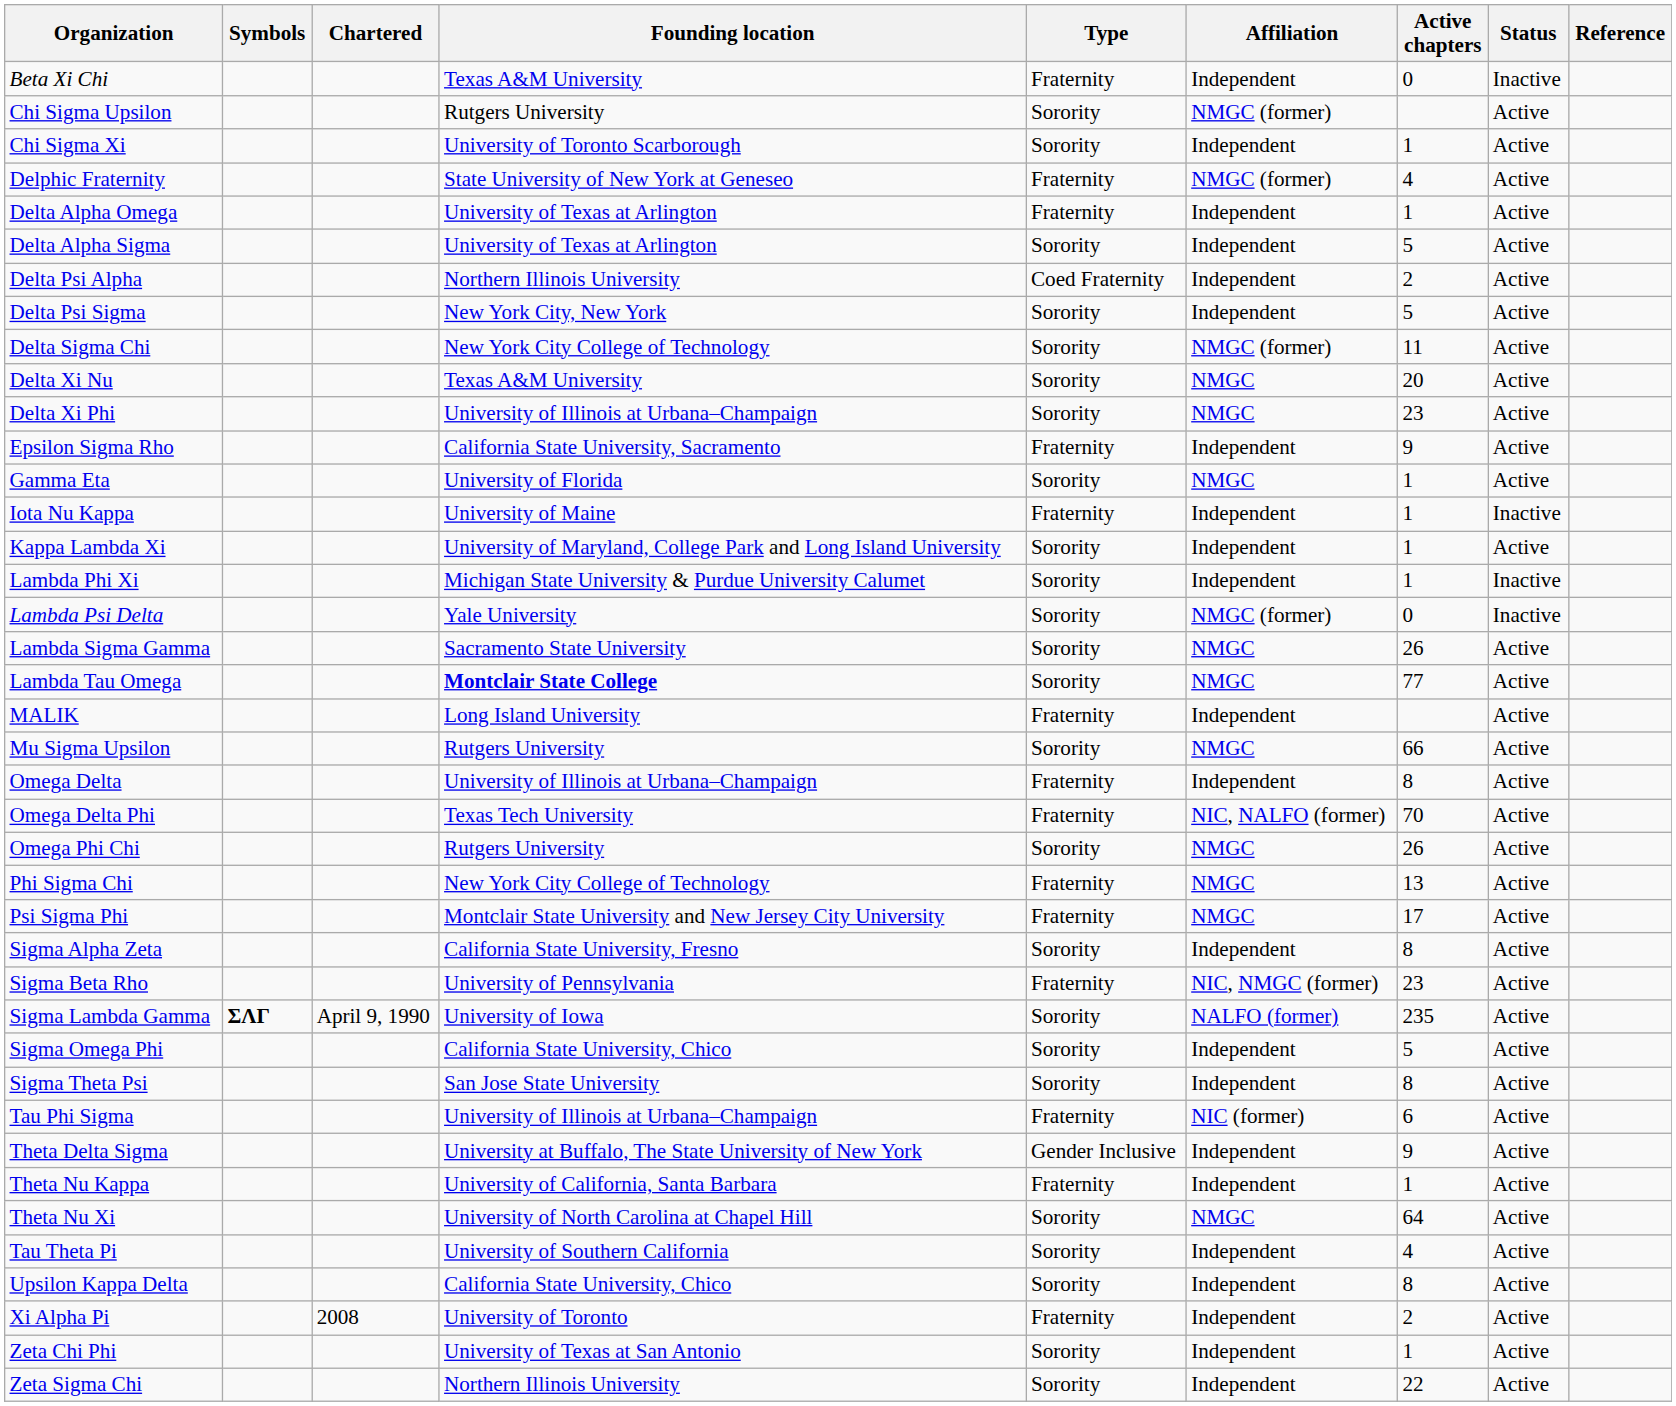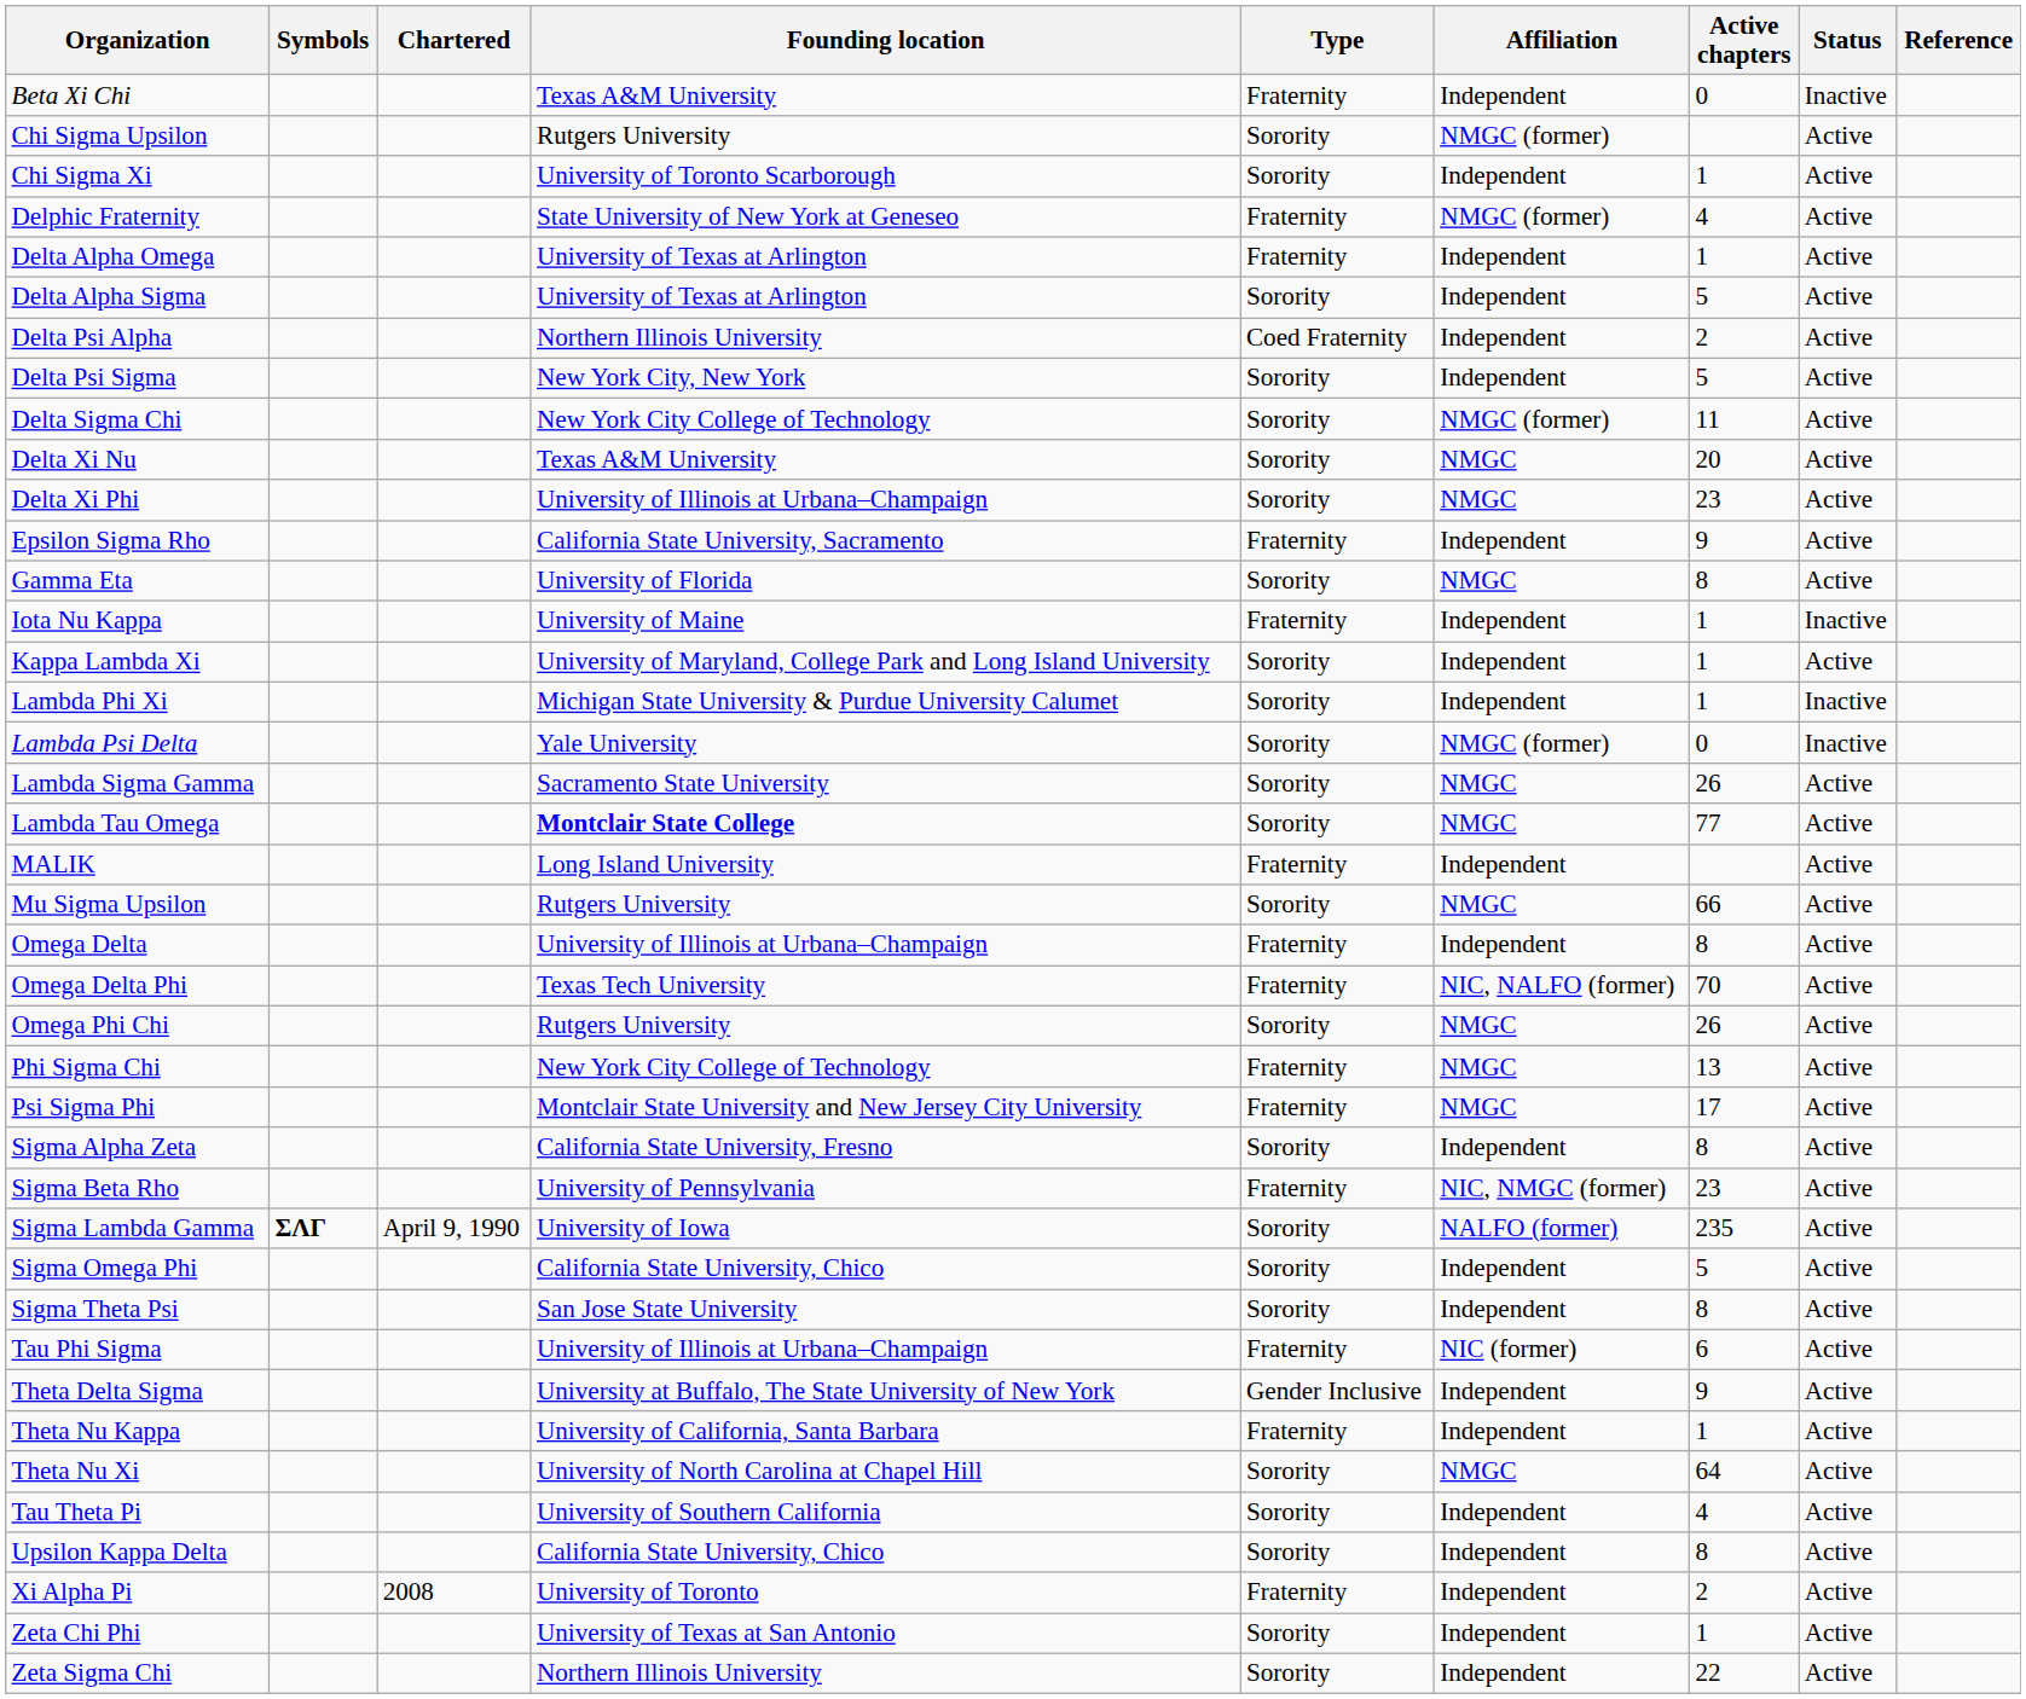Gamma Eta | Active chapters: 1 -> 8
